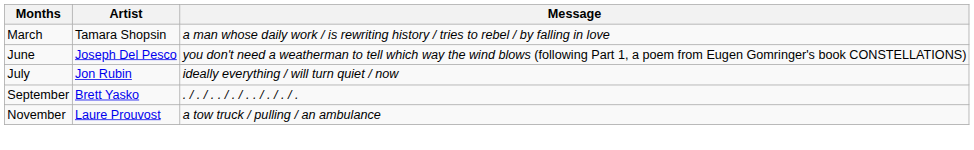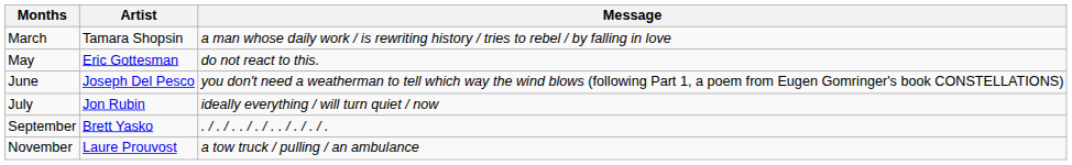+ row: May | Eric Gottesman | do not react to this.
